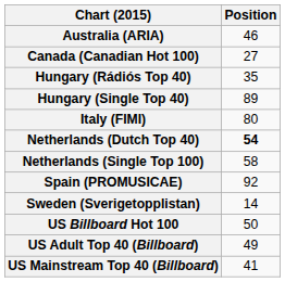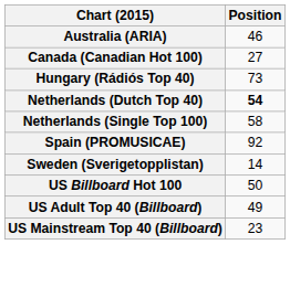Hungary (Rádiós Top 40) | Position: 35 -> 73
- row: Hungary (Single Top 40) | 89
- row: Italy (FIMI) | 80
US Mainstream Top 40 (Billboard) | Position: 41 -> 23
